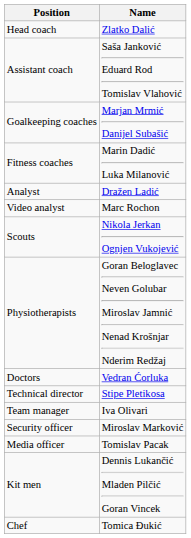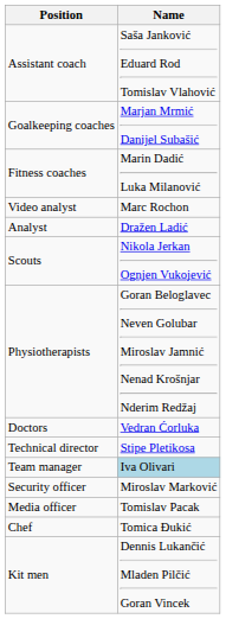- row: Head coach | Zlatko Dalić
rows swapped: Analyst <-> Video analyst
Team manager | Name: no background -> lightblue background
rows swapped: Chef <-> Kit men
